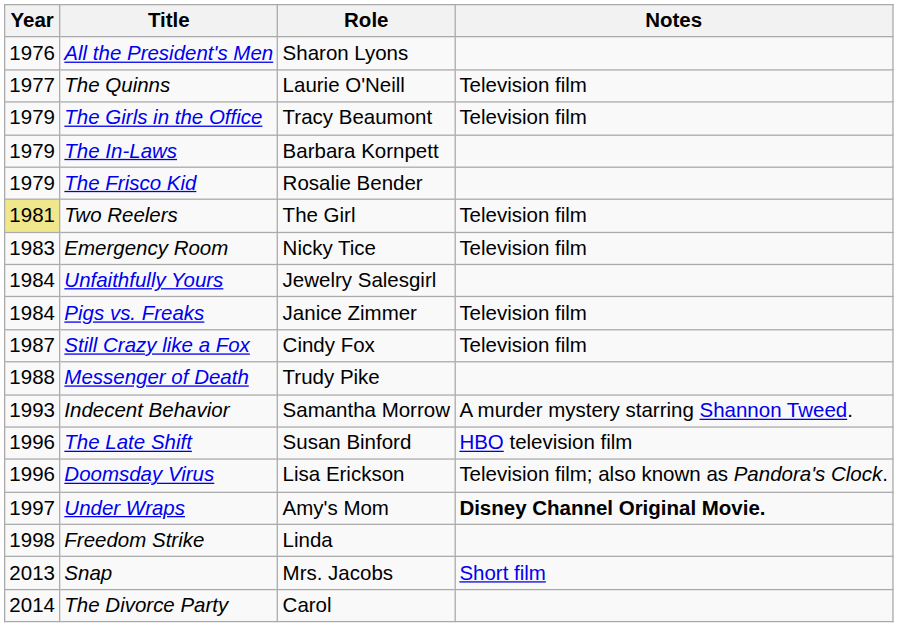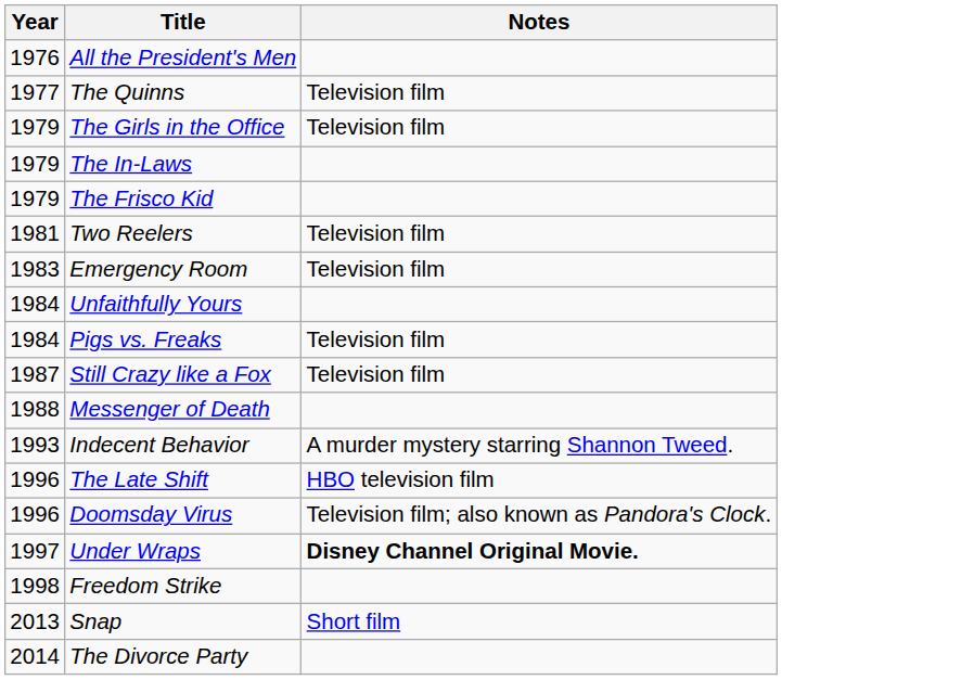- column: Role | Sharon Lyons | Laurie O'Neill | Tracy Beaumont | Barbara Kornpett | Rosalie Bender | The Girl | Nicky Tice | Jewelry Salesgirl | Janice Zimmer | Cindy Fox | Trudy Pike | Samantha Morrow | Susan Binford | Lisa Erickson | Amy's Mom | Linda | Mrs. Jacobs | Carol
Two Reelers | Year: khaki background -> no background
